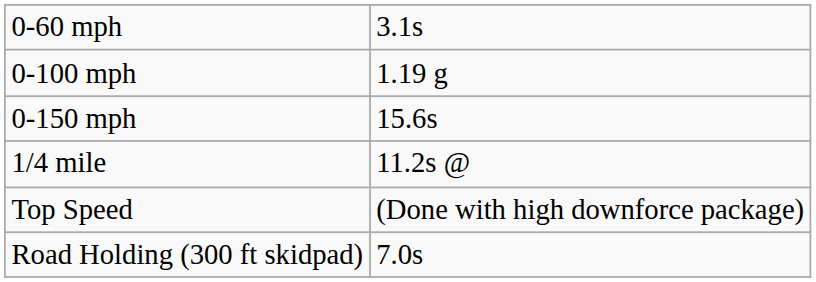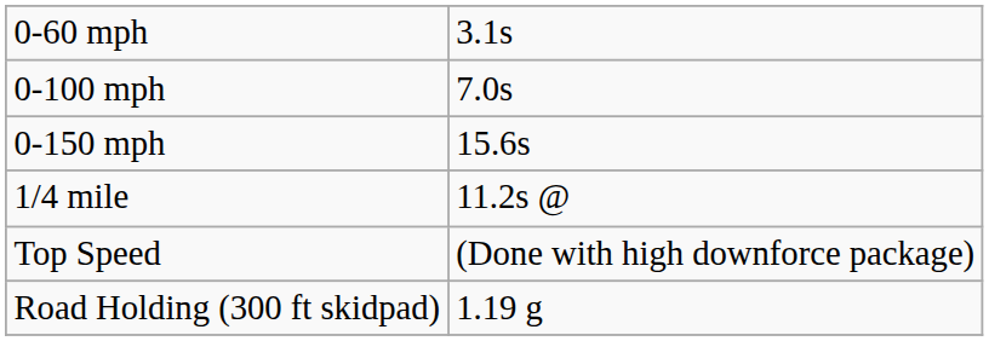0-100 mph | column 2: 1.19 g -> 7.0s
Road Holding (300 ft skidpad) | column 2: 7.0s -> 1.19 g
